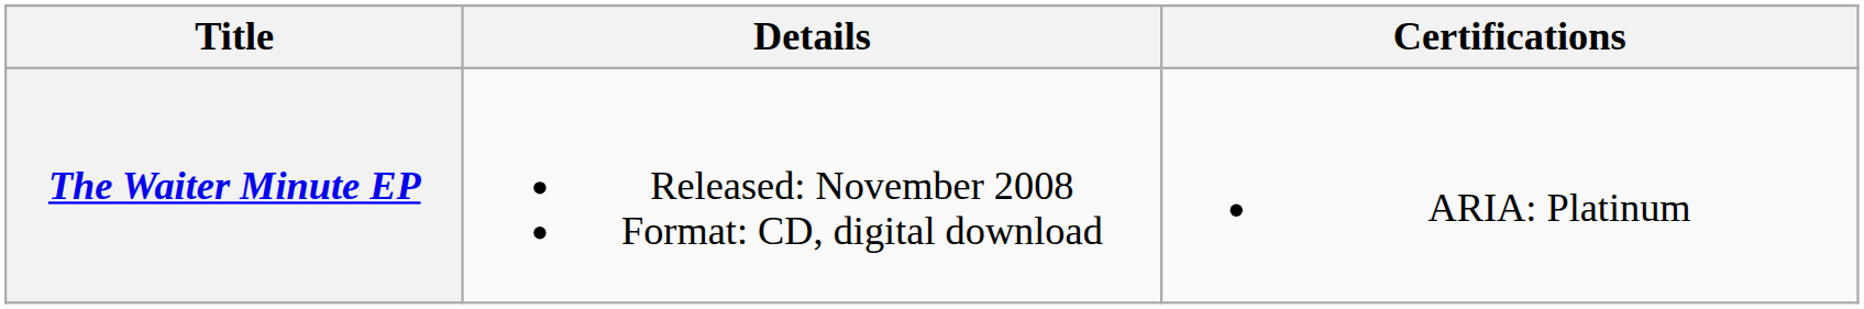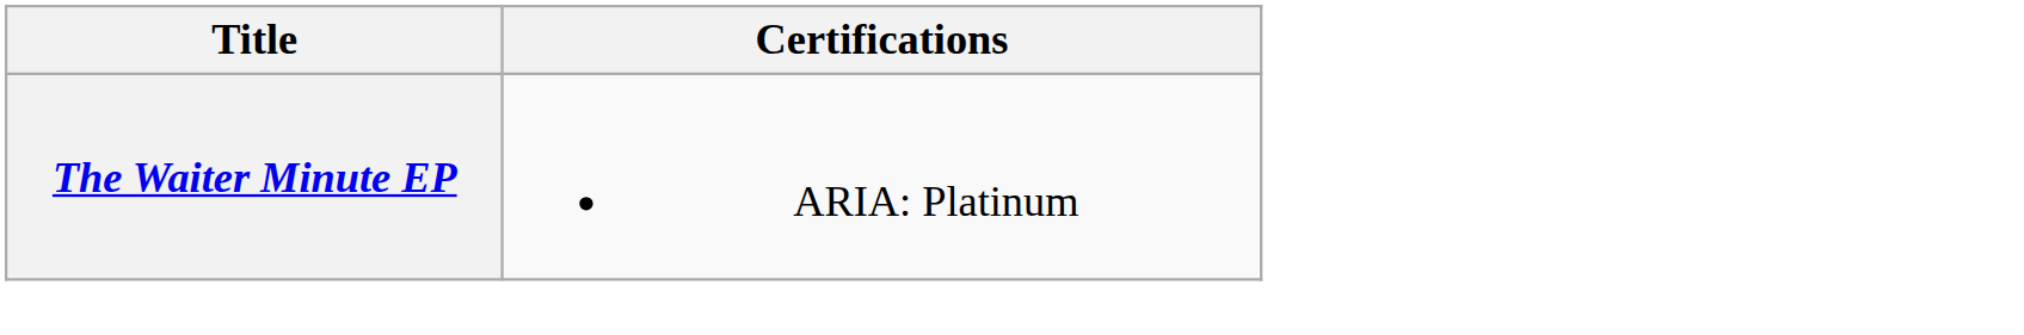- column: Details | Released: November 2008 Format: CD, digital download
